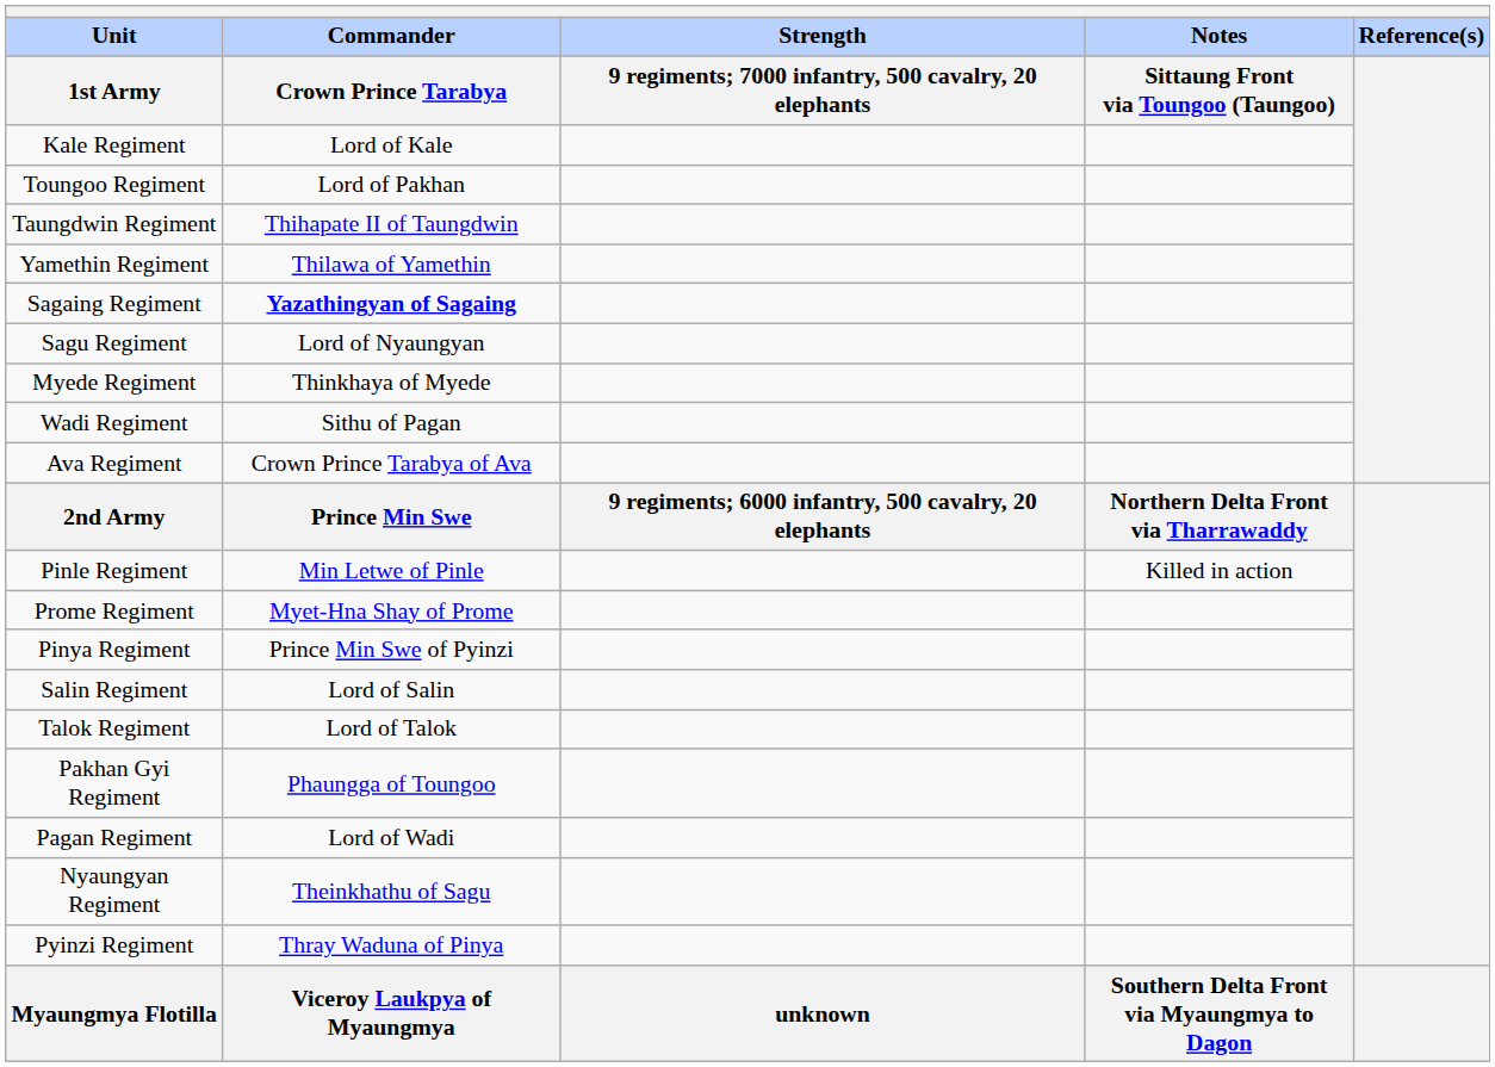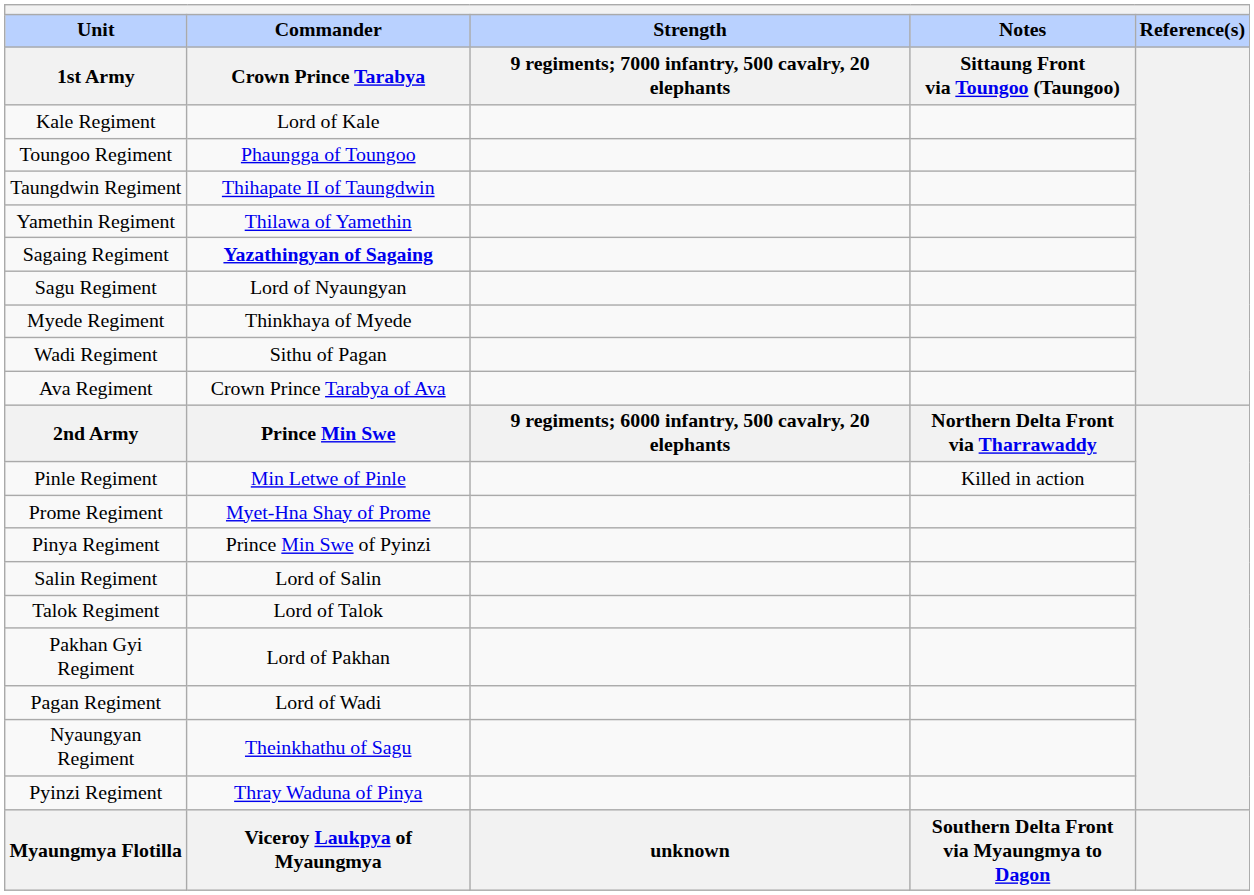Toungoo Regiment | Commander / Crown Prince Tarabya: Lord of Pakhan -> Phaungga of Toungoo
Pakhan Gyi Regiment | Commander / Crown Prince Tarabya: Phaungga of Toungoo -> Lord of Pakhan
